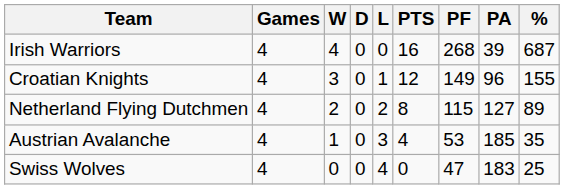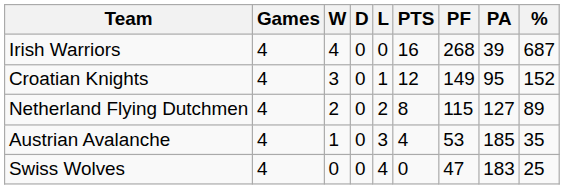Croatian Knights | PA: 96 -> 95
Croatian Knights | %: 155 -> 152
